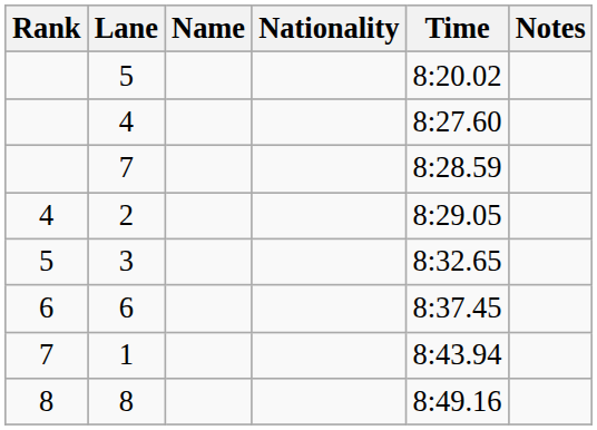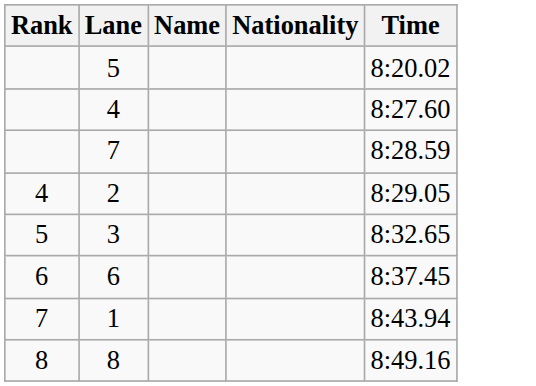- column: Notes
